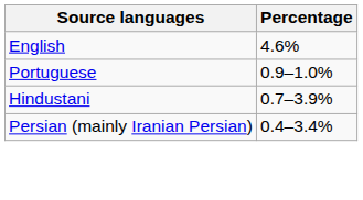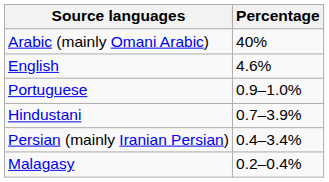+ row: Arabic (mainly Omani Arabic) | 40%
+ row: Malagasy | 0.2–0.4%
